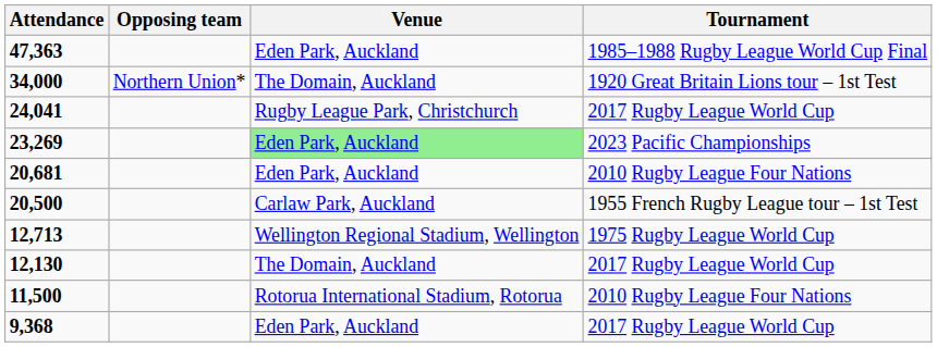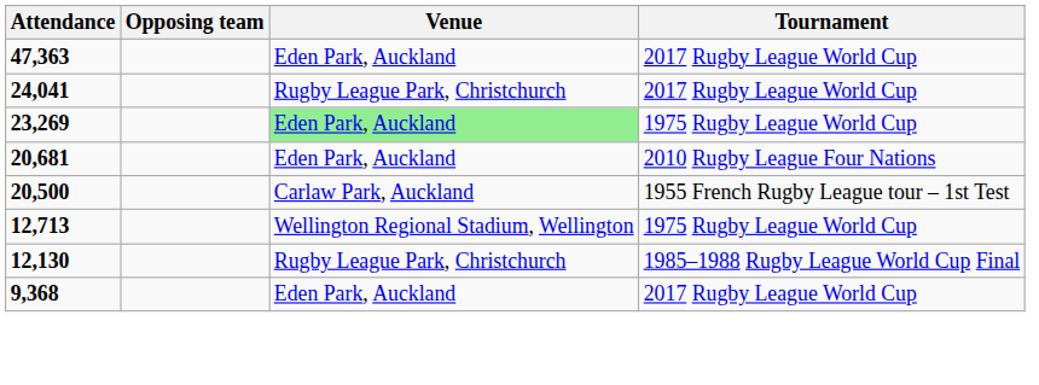47,363 | Tournament: 1985–1988 Rugby League World Cup Final -> 2017 Rugby League World Cup
- row: 34,000 | Northern Union* | The Domain, Auckland | 1920 Great Britain Lions tour – 1st Test
23,269 | Tournament: 2023 Pacific Championships -> 1975 Rugby League World Cup
12,130 | Venue: The Domain, Auckland -> Rugby League Park, Christchurch
12,130 | Tournament: 2017 Rugby League World Cup -> 1985–1988 Rugby League World Cup Final
- row: 11,500 | Rotorua International Stadium, Rotorua | 2010 Rugby League Four Nations
